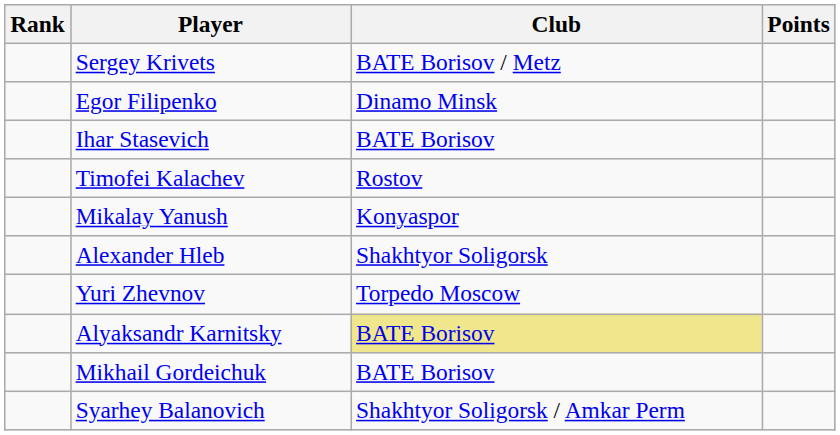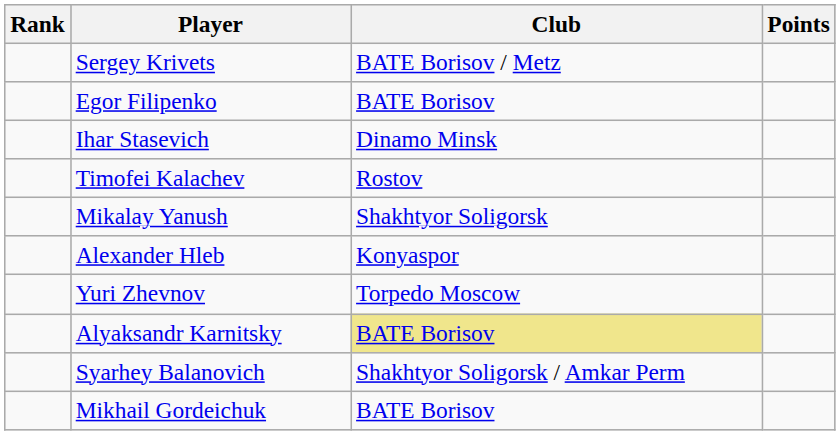Egor Filipenko | Club: Dinamo Minsk -> BATE Borisov
Ihar Stasevich | Club: BATE Borisov -> Dinamo Minsk
Mikalay Yanush | Club: Konyaspor -> Shakhtyor Soligorsk
Alexander Hleb | Club: Shakhtyor Soligorsk -> Konyaspor
rows swapped: Syarhey Balanovich <-> Mikhail Gordeichuk
